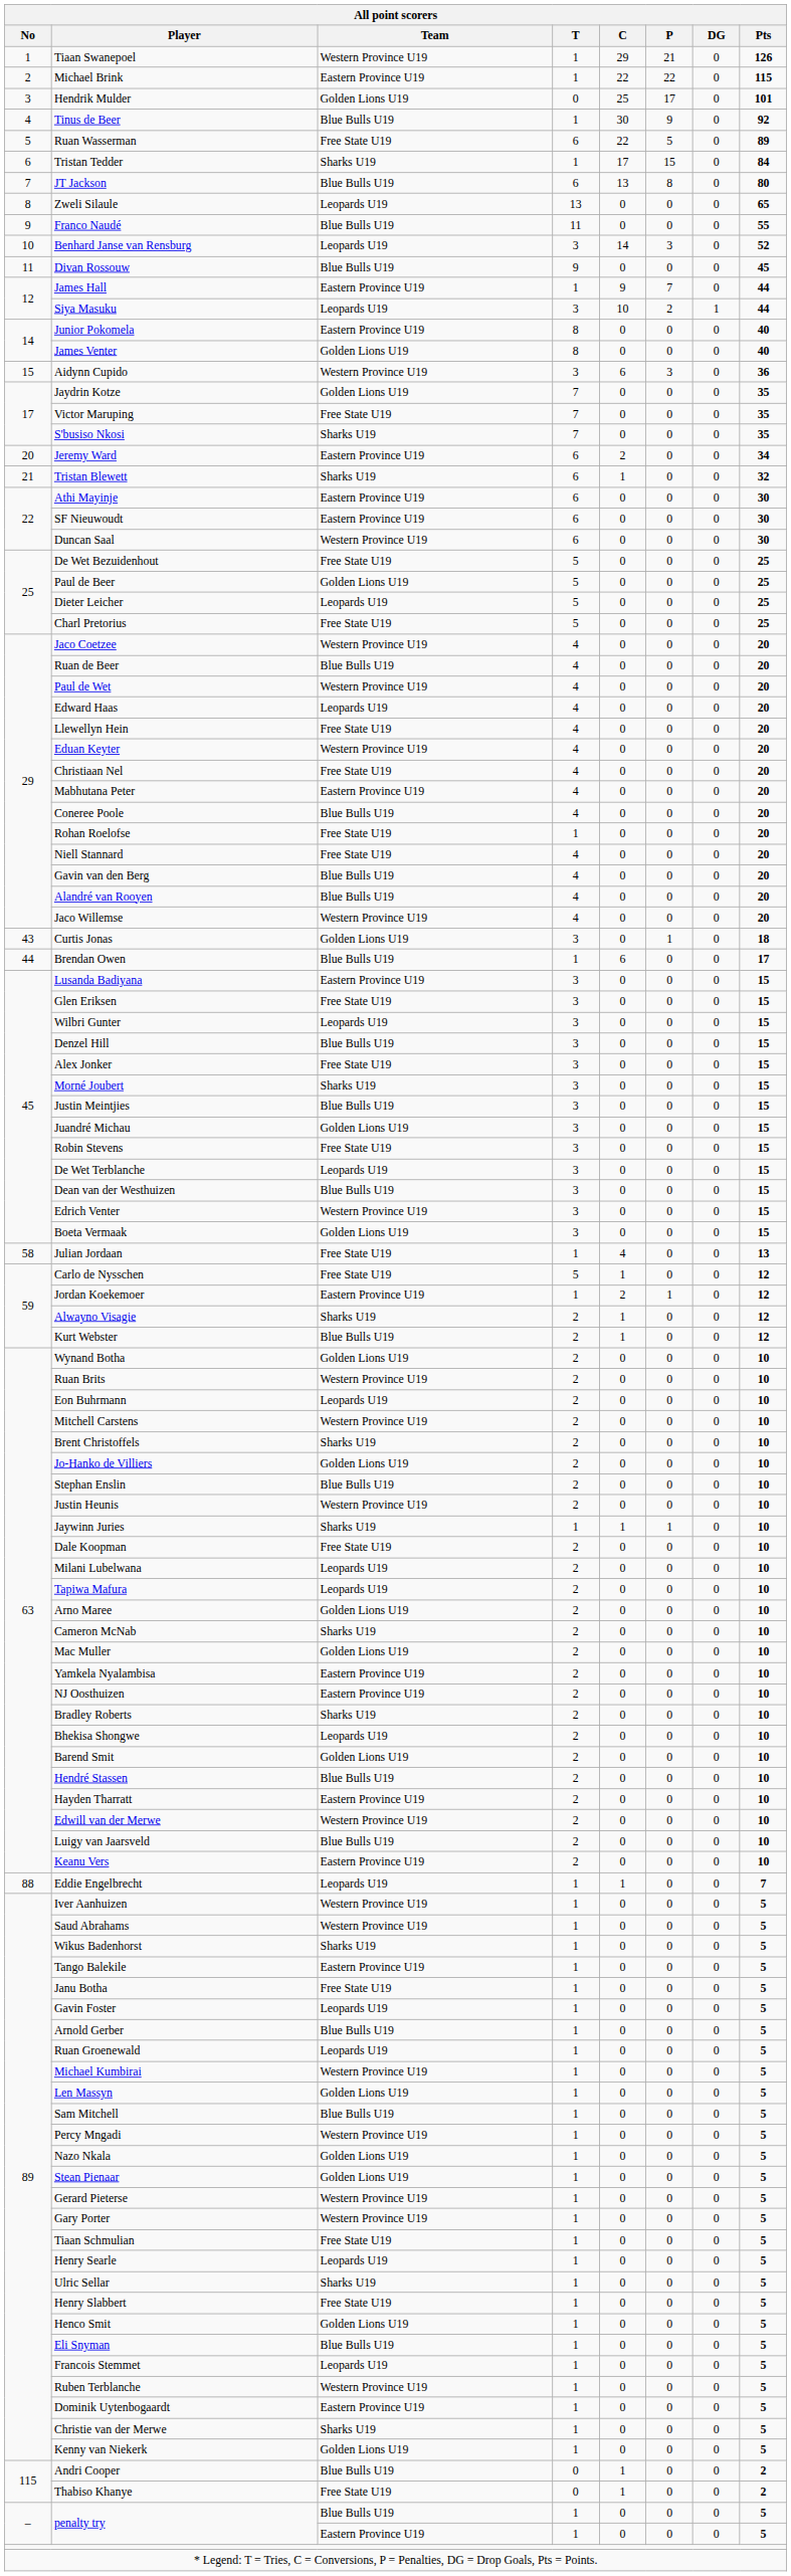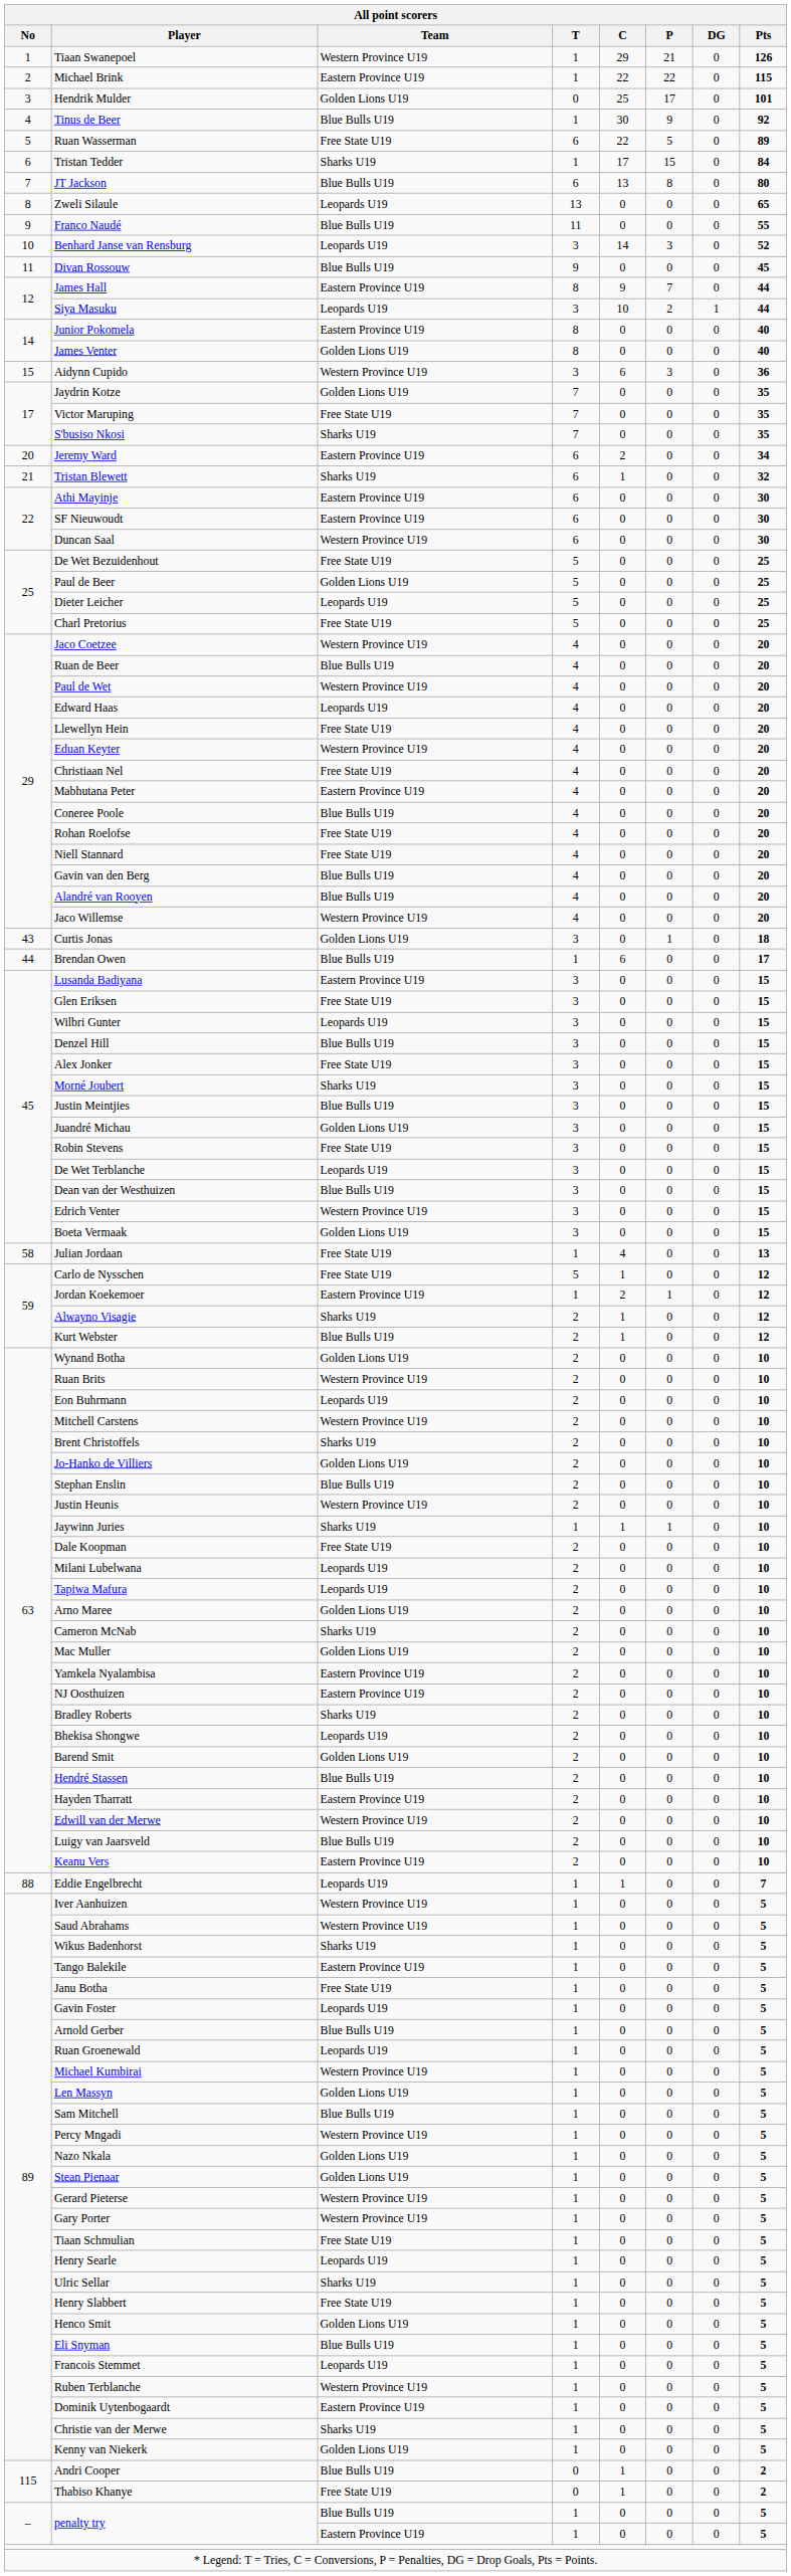James Hall | T: 1 -> 8
Rohan Roelofse | T: 1 -> 4
